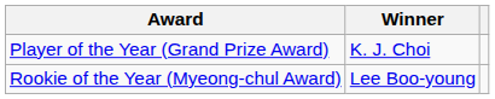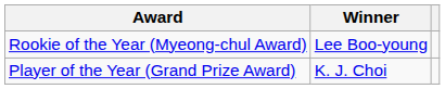rows swapped: Player of the Year (Grand Prize Award) <-> Rookie of the Year (Myeong-chul Award)
